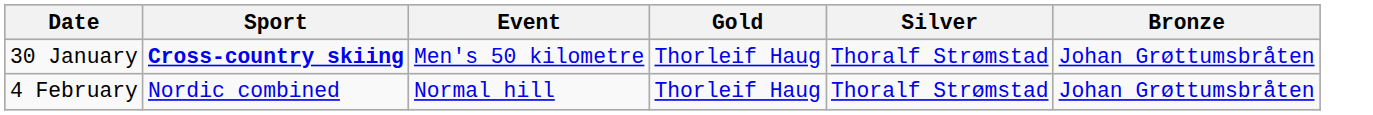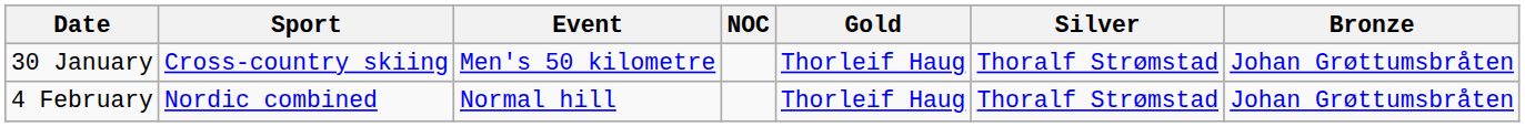+ column: NOC
30 January | Sport: bold -> normal
